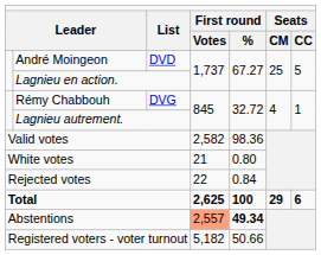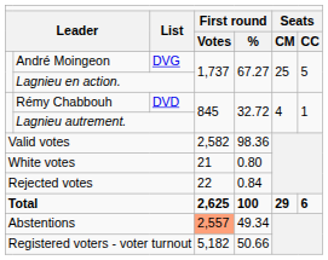André Moingeon | column 3: DVD -> DVG
Rémy Chabbouh | column 3: DVG -> DVD
Abstentions | column 5: bold -> normal
